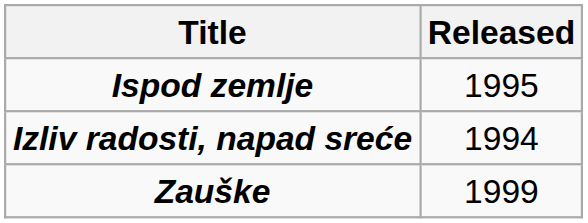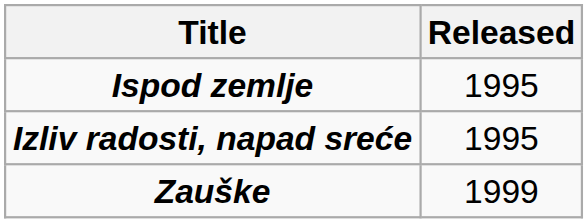Izliv radosti, napad sreće | Released: 1994 -> 1995
